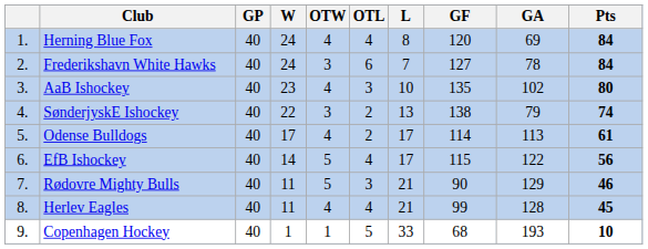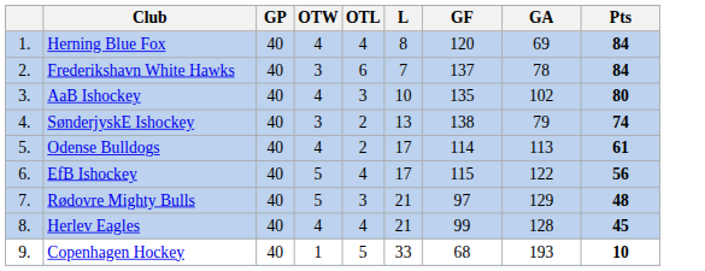- column: W | 24 | 24 | 23 | 22 | 17 | 14 | 11 | 11 | 1
Frederikshavn White Hawks | GF: 127 -> 137
Rødovre Mighty Bulls | GF: 90 -> 97
Rødovre Mighty Bulls | Pts: 46 -> 48
